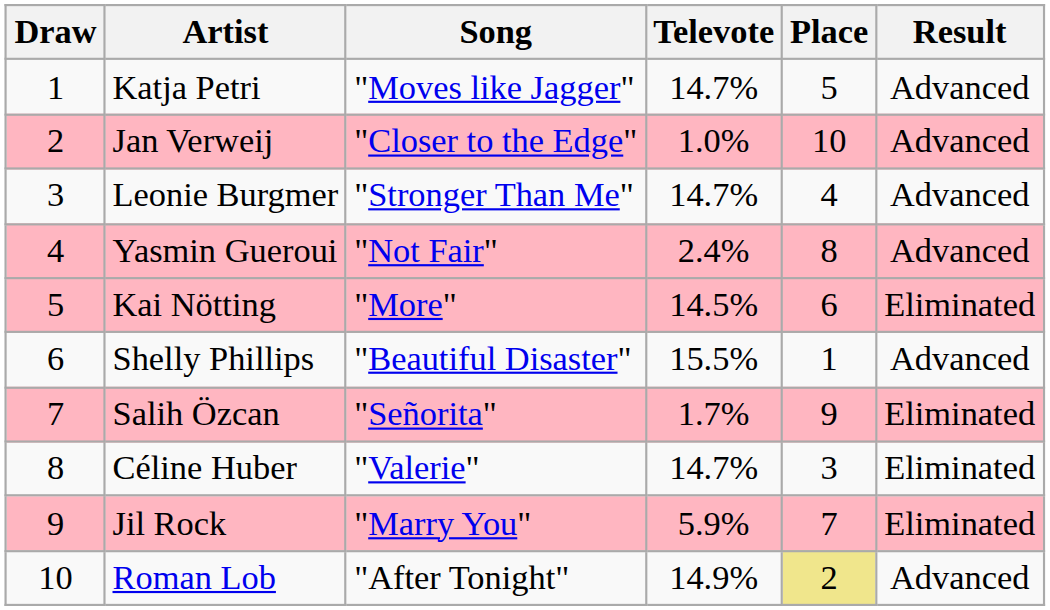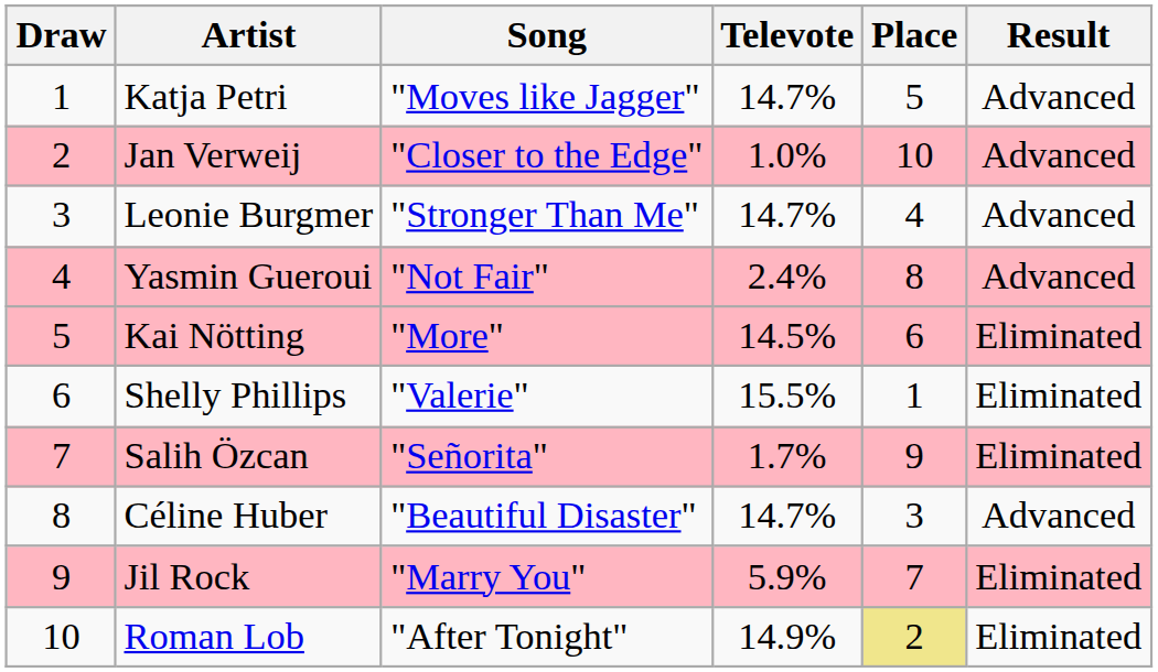Shelly Phillips | Song: "Beautiful Disaster" -> "Valerie"
Shelly Phillips | Result: Advanced -> Eliminated
Céline Huber | Song: "Valerie" -> "Beautiful Disaster"
Céline Huber | Result: Eliminated -> Advanced
Roman Lob | Result: Advanced -> Eliminated
